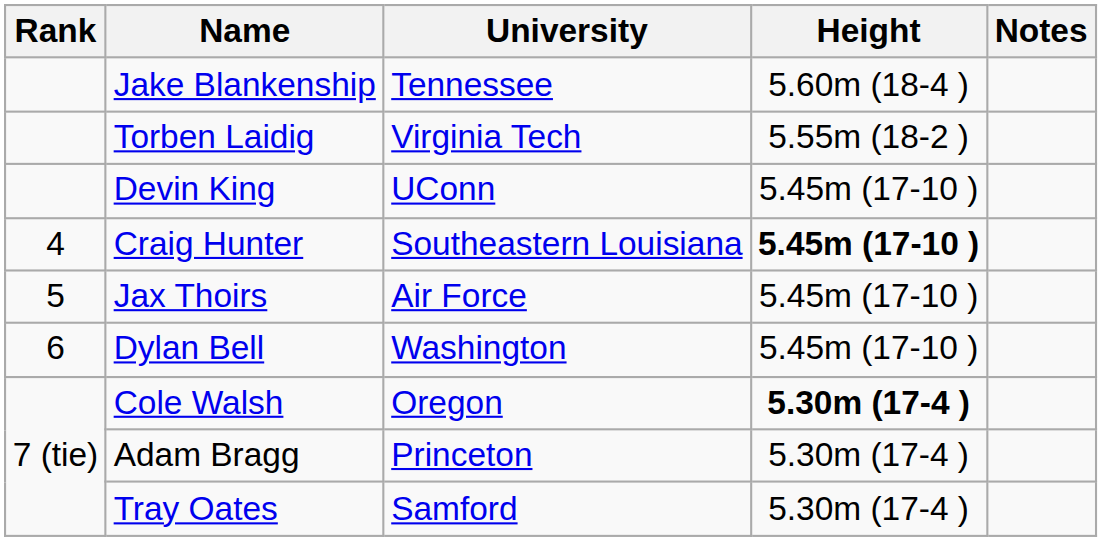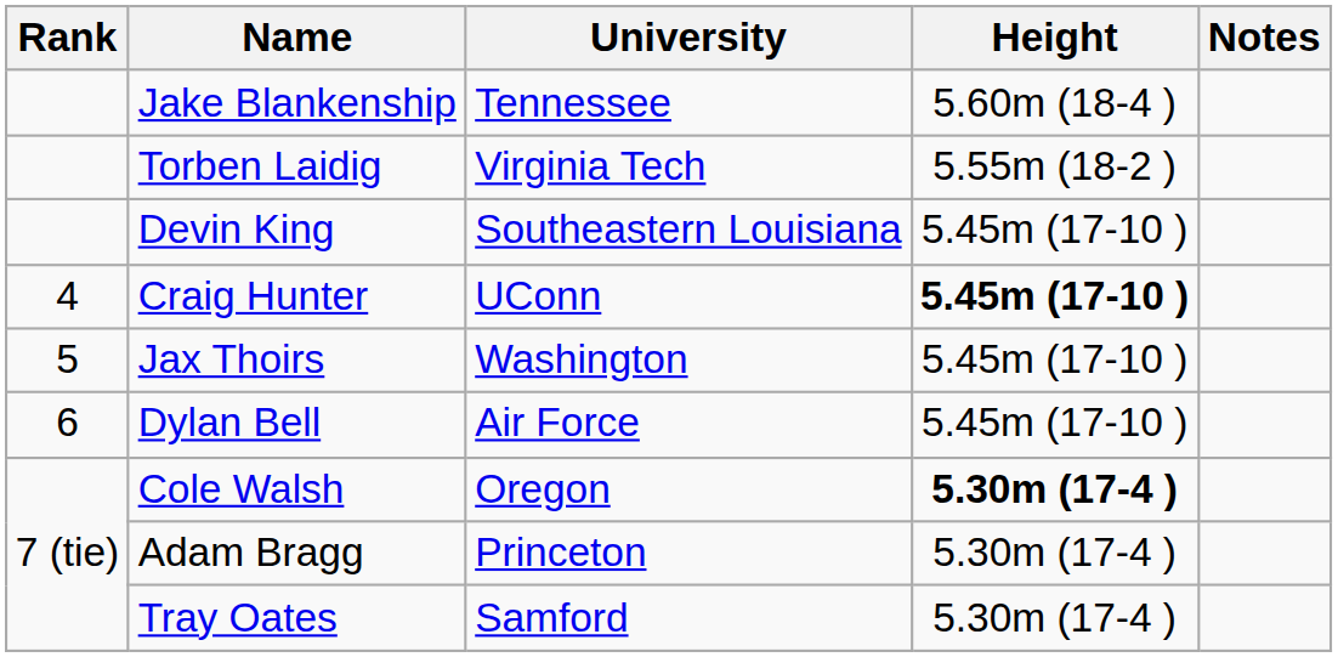Devin King | University: UConn -> Southeastern Louisiana
Craig Hunter | University: Southeastern Louisiana -> UConn
Jax Thoirs | University: Air Force -> Washington
Dylan Bell | University: Washington -> Air Force
